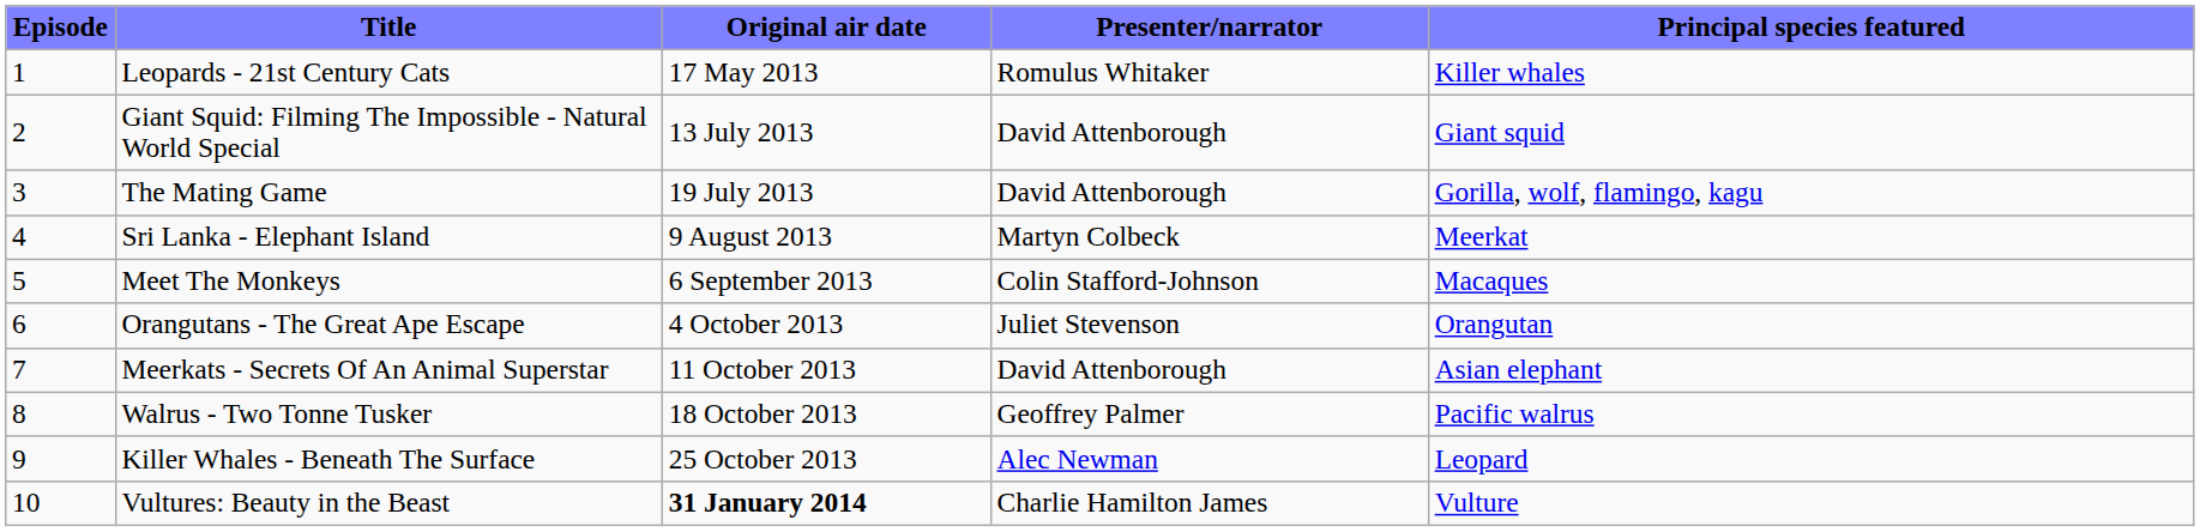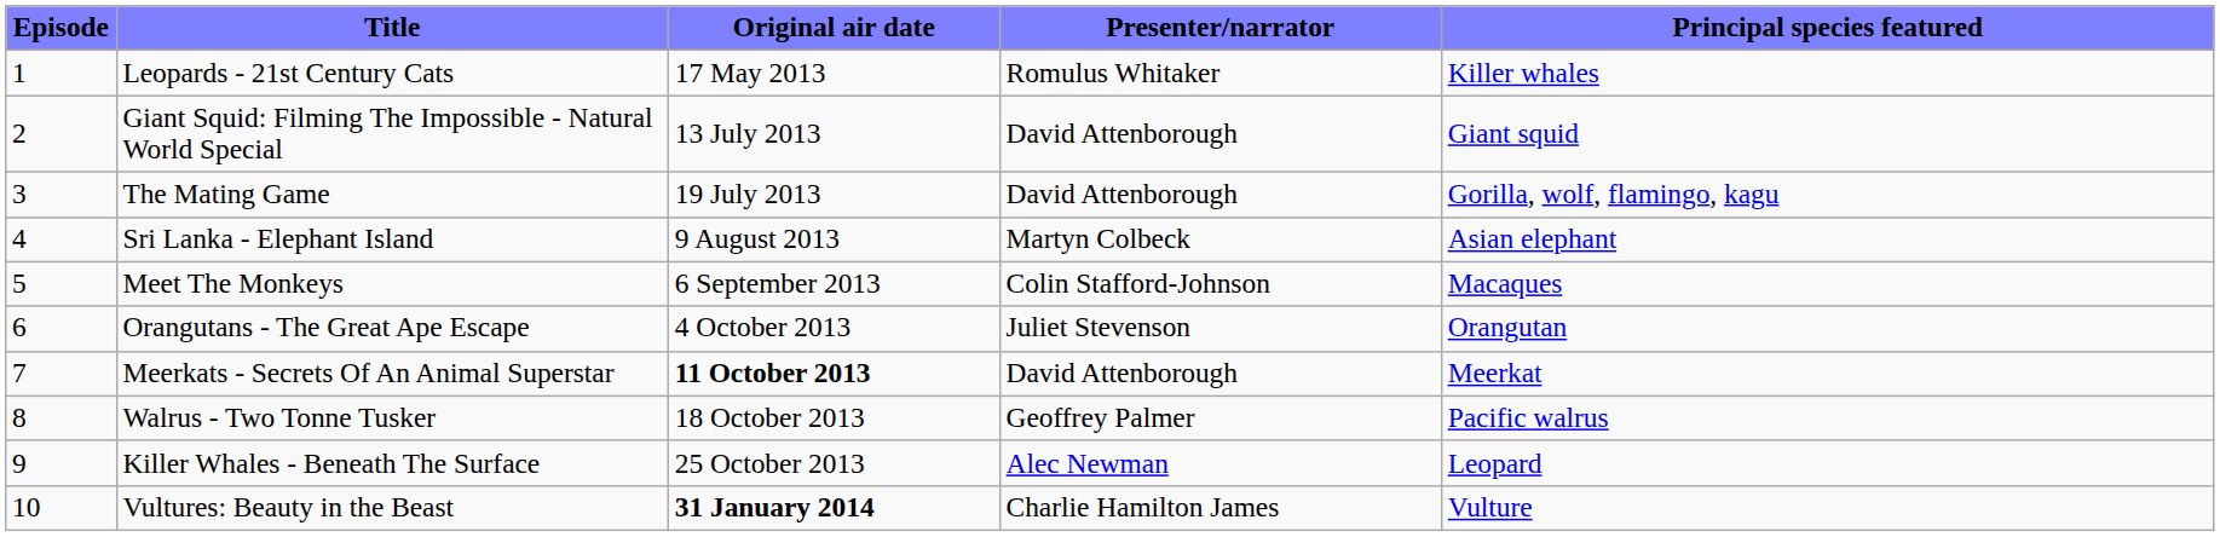Sri Lanka - Elephant Island | Principal species featured: Meerkat -> Asian elephant
Meerkats - Secrets Of An Animal Superstar | Original air date: normal -> bold
Meerkats - Secrets Of An Animal Superstar | Principal species featured: Asian elephant -> Meerkat
